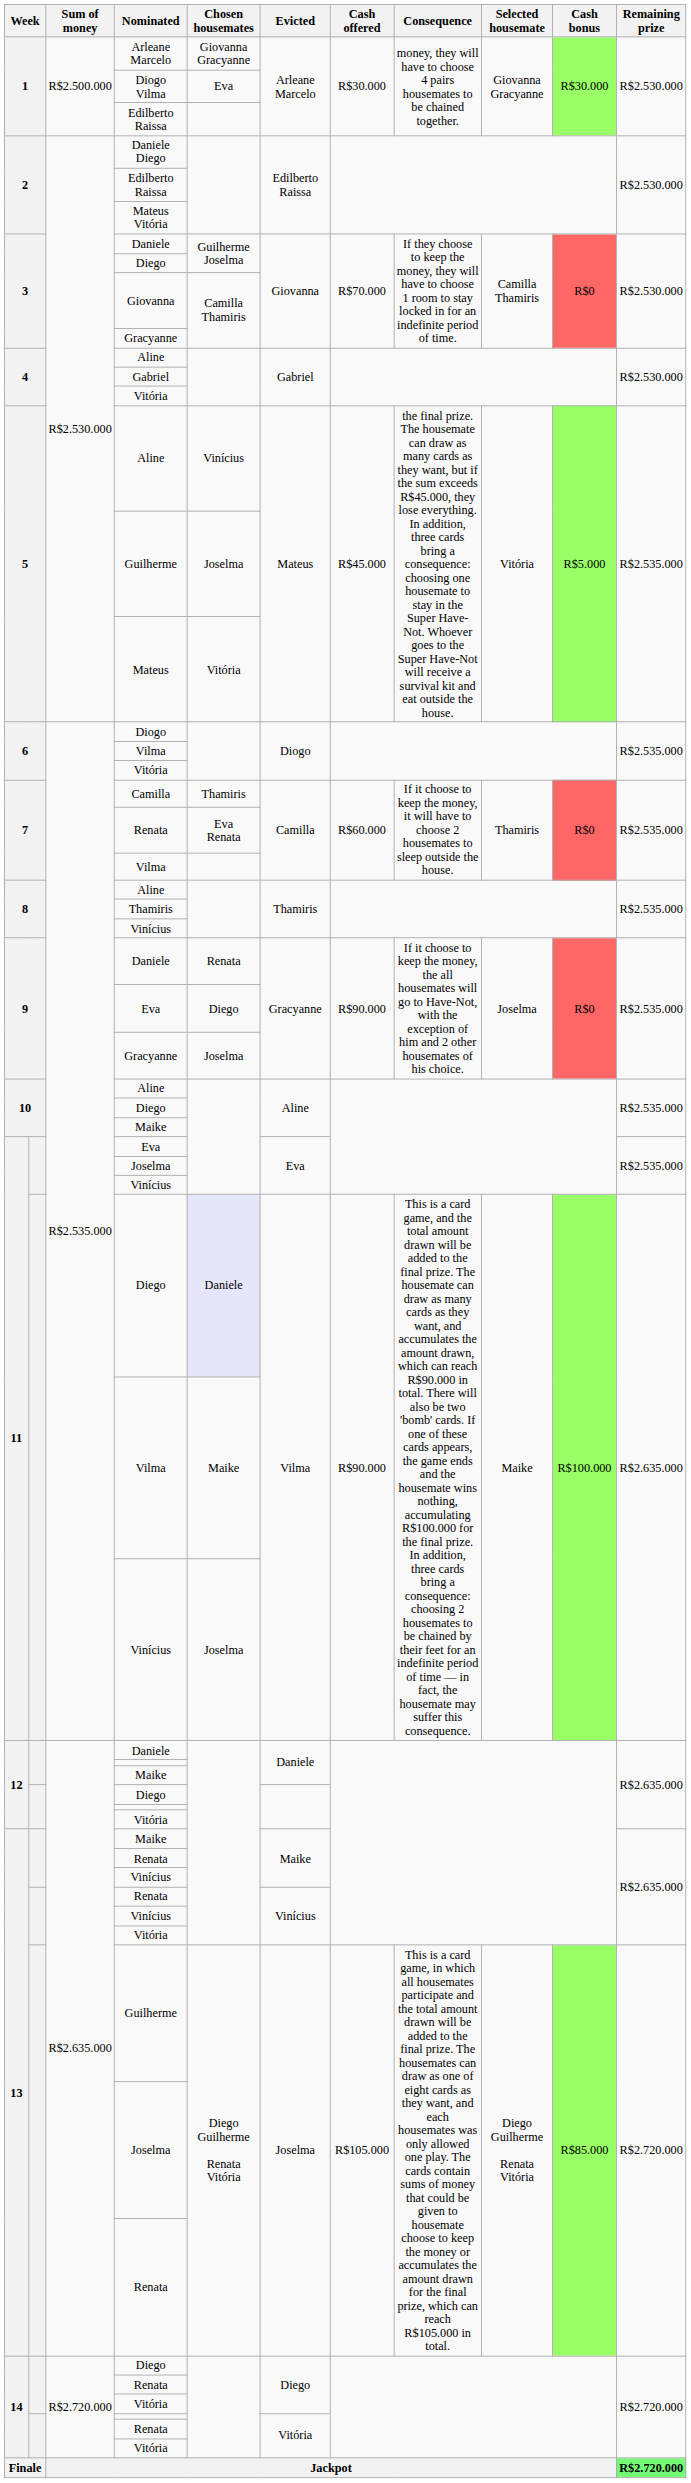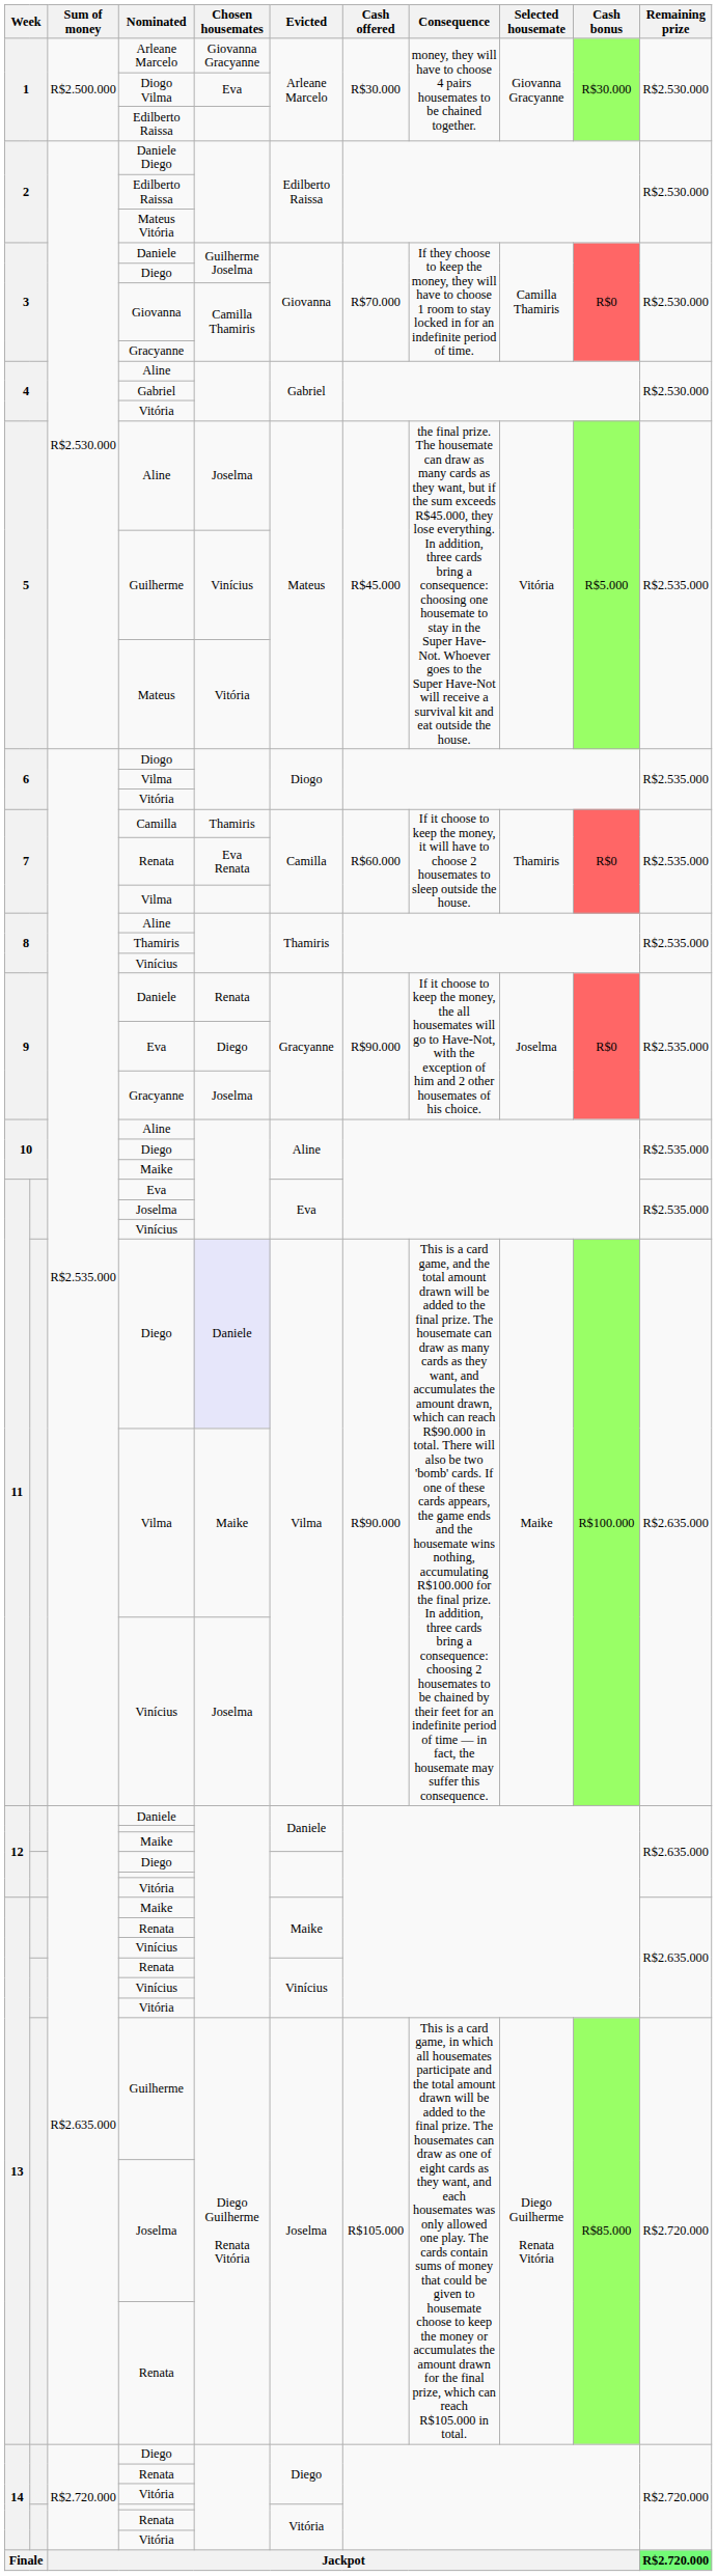5 / Aline | Chosen housemates: Vinícius -> Joselma
5 / Guilherme | Chosen housemates: Joselma -> Vinícius
